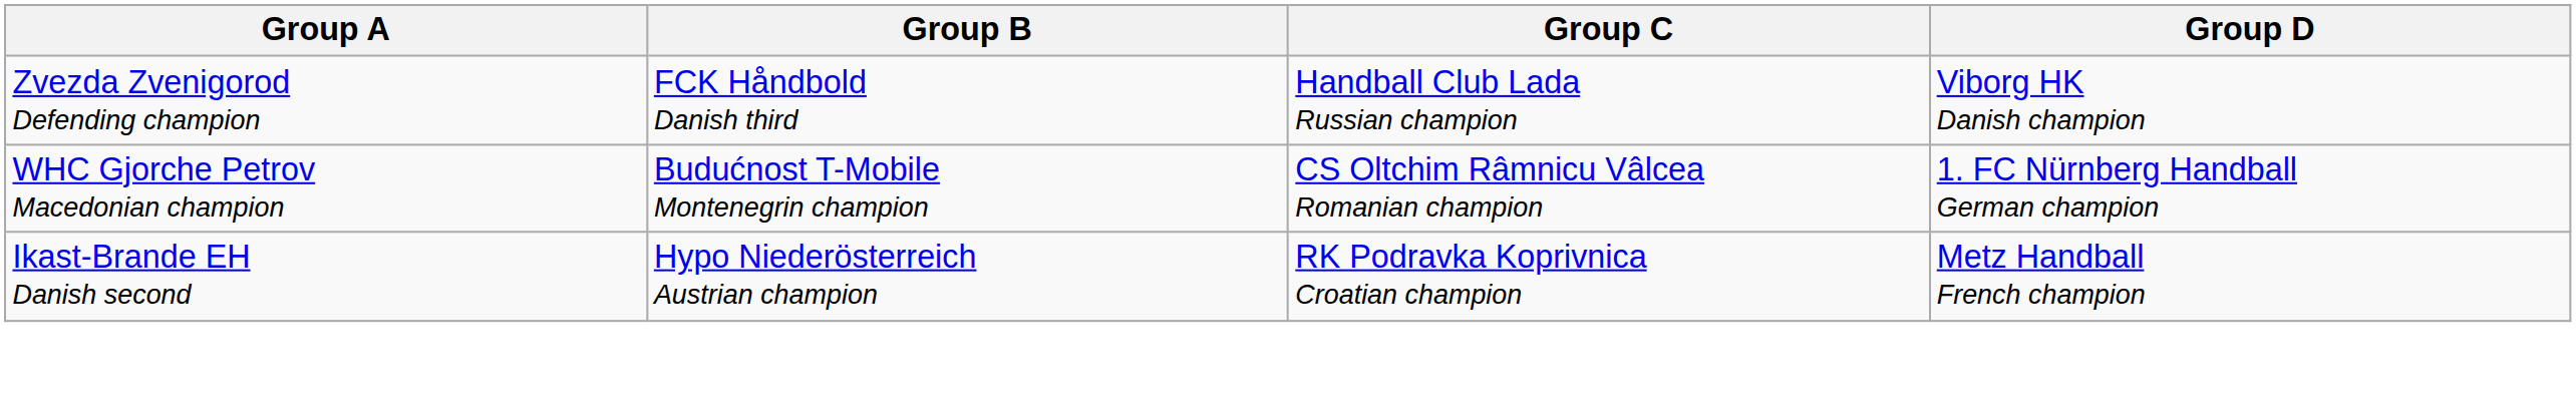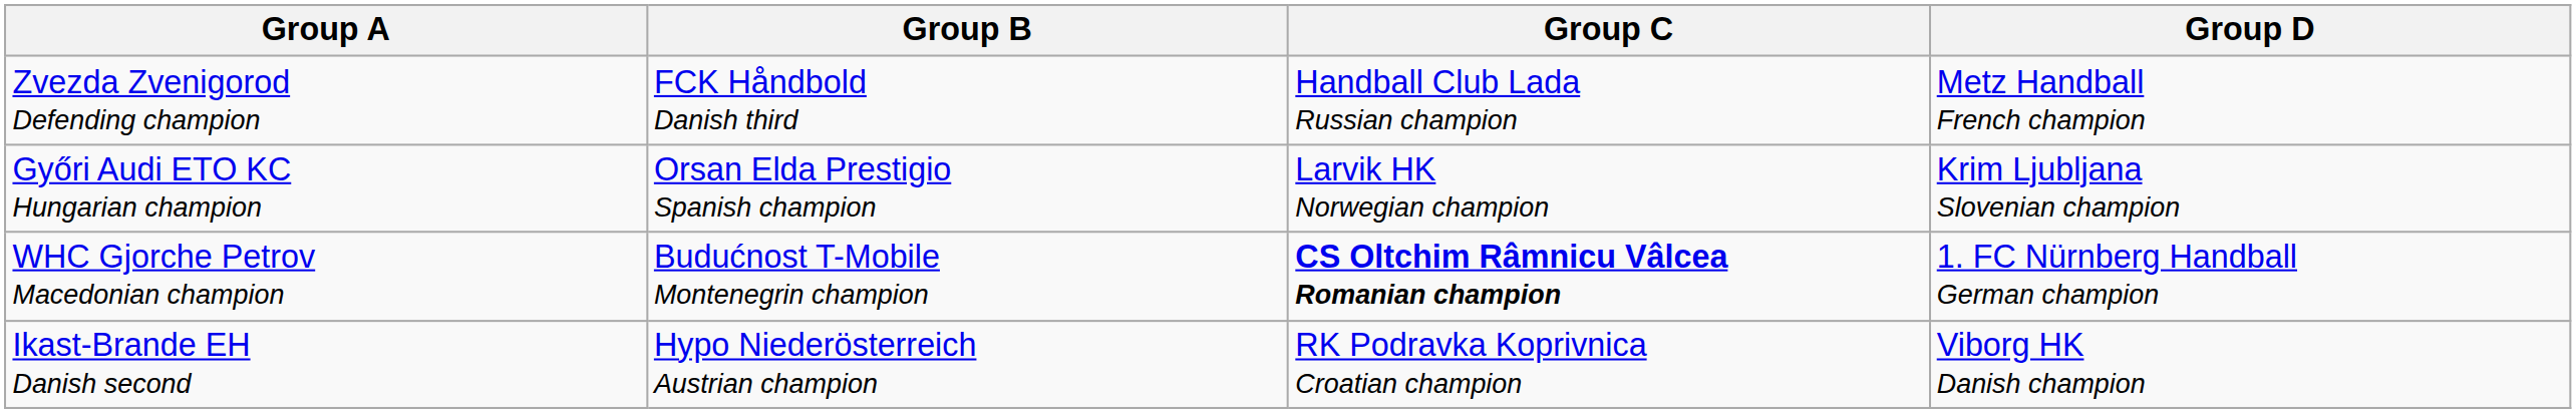Zvezda Zvenigorod Defending champion | Group D: Viborg HK Danish champion -> Metz Handball French champion
+ row: Győri Audi ETO KC Hungarian champion | Orsan Elda Prestigio Spanish champion | Larvik HK Norwegian champion | Krim Ljubljana Slovenian champion
WHC Gjorche Petrov Macedonian champion | Group C: normal -> bold
Ikast-Brande EH Danish second | Group D: Metz Handball French champion -> Viborg HK Danish champion
